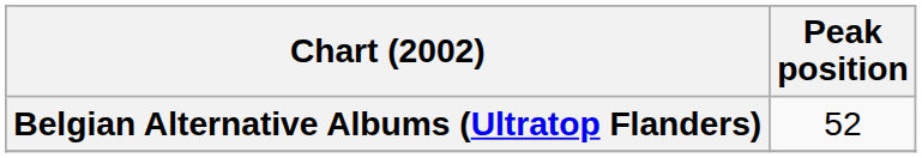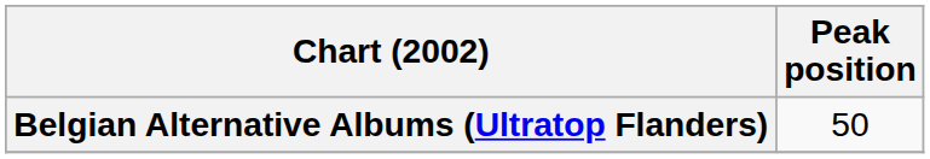Belgian Alternative Albums (Ultratop Flanders) | Peak position: 52 -> 50
